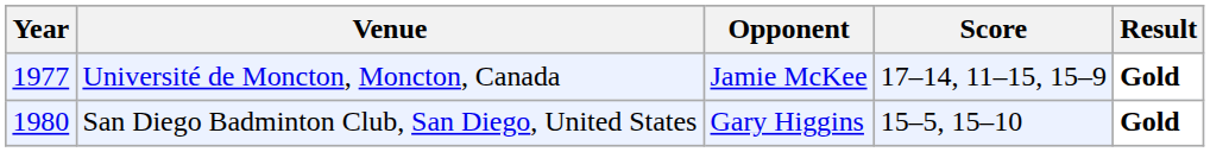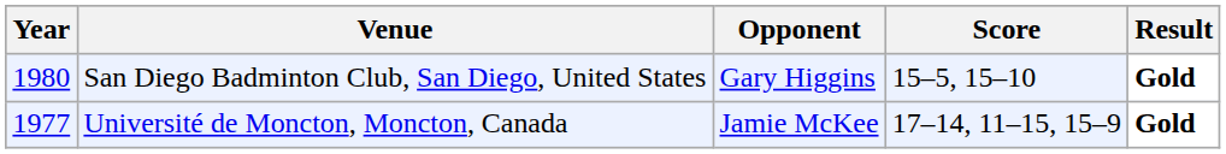rows swapped: Université de Moncton, Moncton, Canada <-> San Diego Badminton Club, San Diego, United States
